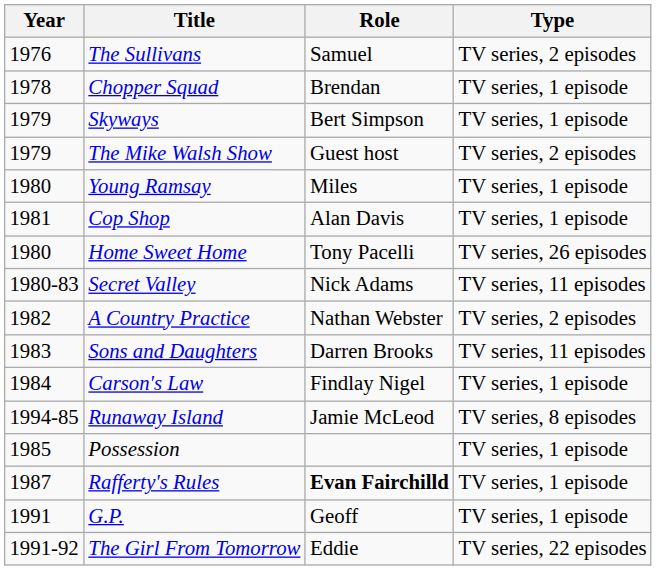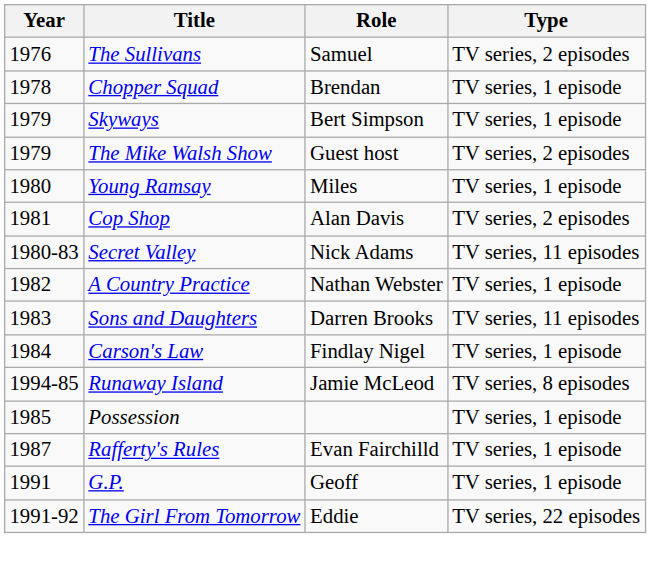Cop Shop | Type: TV series, 1 episode -> TV series, 2 episodes
- row: 1980 | Home Sweet Home | Tony Pacelli | TV series, 26 episodes
A Country Practice | Type: TV series, 2 episodes -> TV series, 1 episode
Rafferty's Rules | Role: bold -> normal
